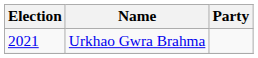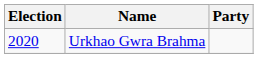Urkhao Gwra Brahma | Election: 2021 -> 2020
